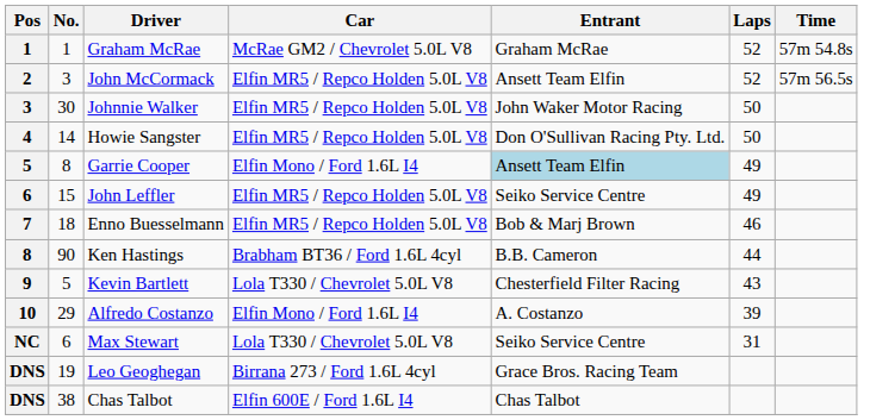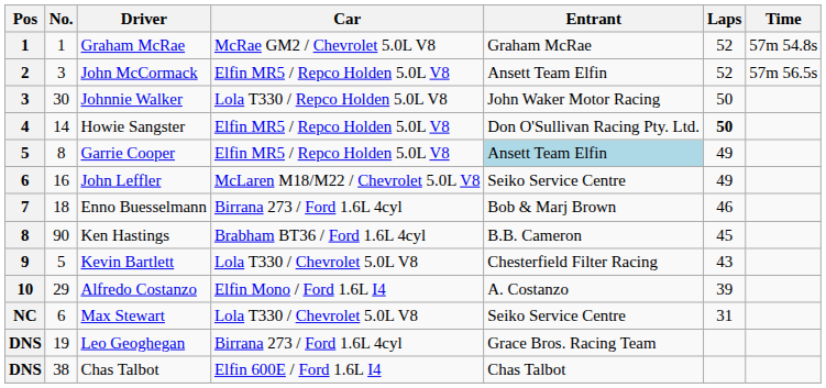Johnnie Walker | Car: Elfin MR5 / Repco Holden 5.0L V8 -> Lola T330 / Repco Holden 5.0L V8
Howie Sangster | Laps: normal -> bold
Garrie Cooper | Car: Elfin Mono / Ford 1.6L I4 -> Elfin MR5 / Repco Holden 5.0L V8
John Leffler | No.: 15 -> 16
John Leffler | Car: Elfin MR5 / Repco Holden 5.0L V8 -> McLaren M18/M22 / Chevrolet 5.0L V8
Enno Buesselmann | Car: Elfin MR5 / Repco Holden 5.0L V8 -> Birrana 273 / Ford 1.6L 4cyl
Ken Hastings | Laps: 44 -> 45
